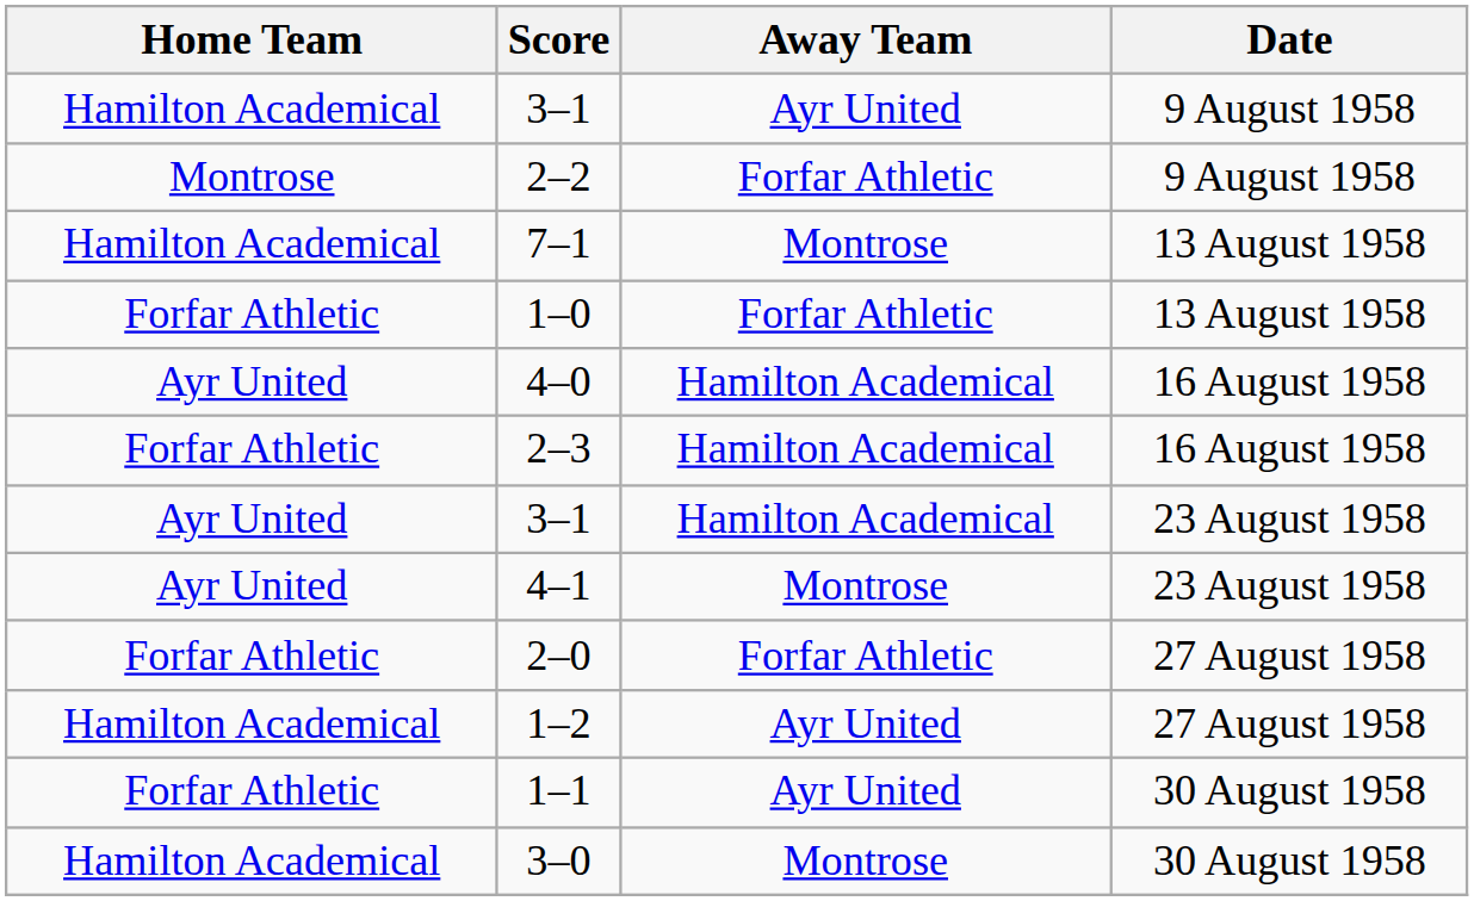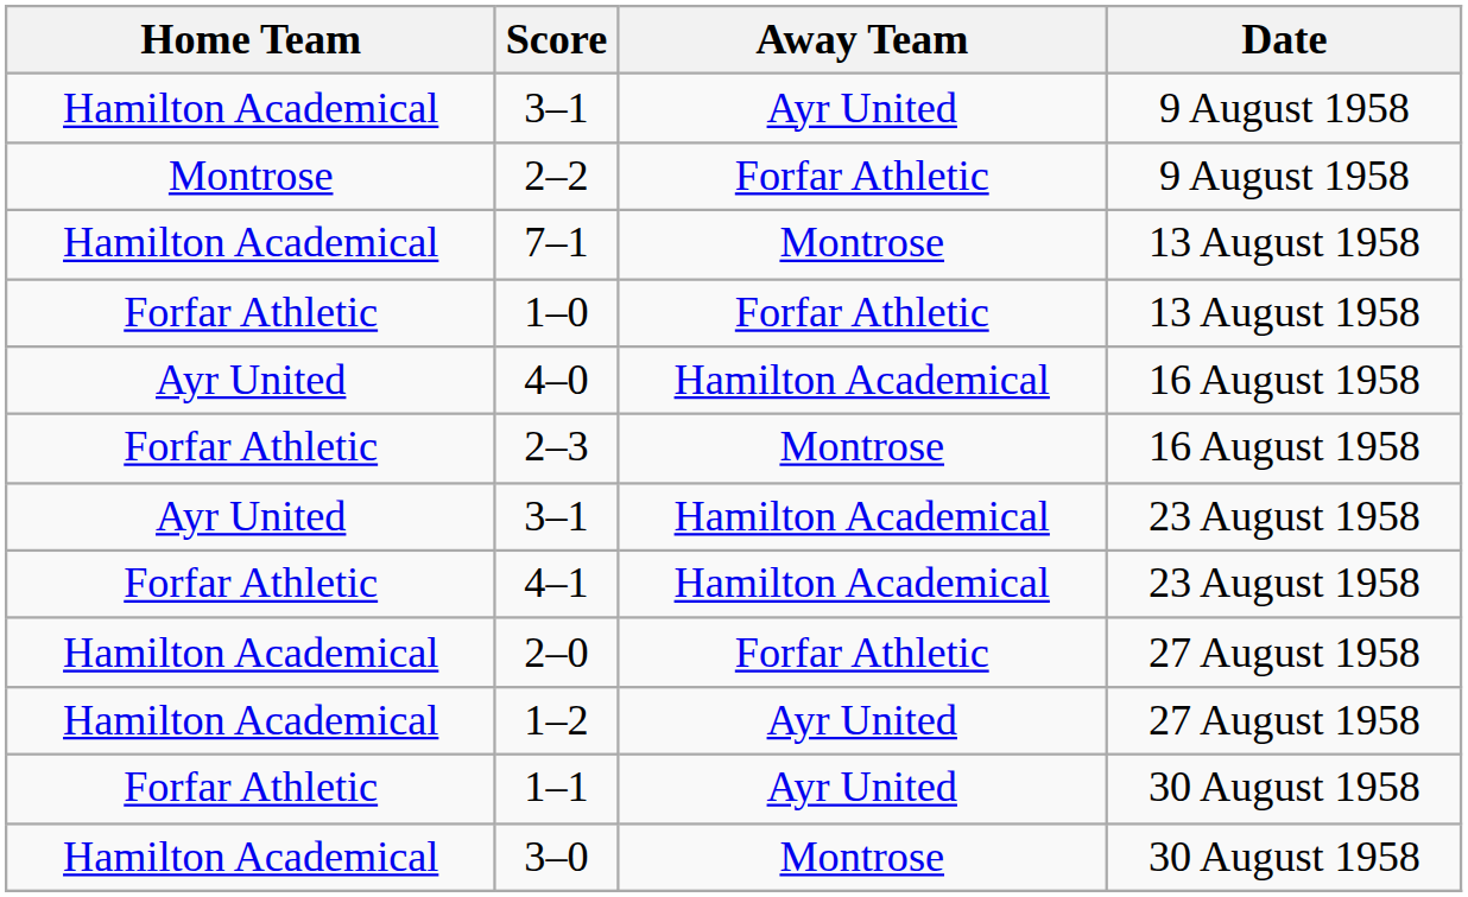2–3 | Away Team: Hamilton Academical -> Montrose
4–1 | Home Team: Ayr United -> Forfar Athletic
4–1 | Away Team: Montrose -> Hamilton Academical
2–0 | Home Team: Forfar Athletic -> Hamilton Academical
